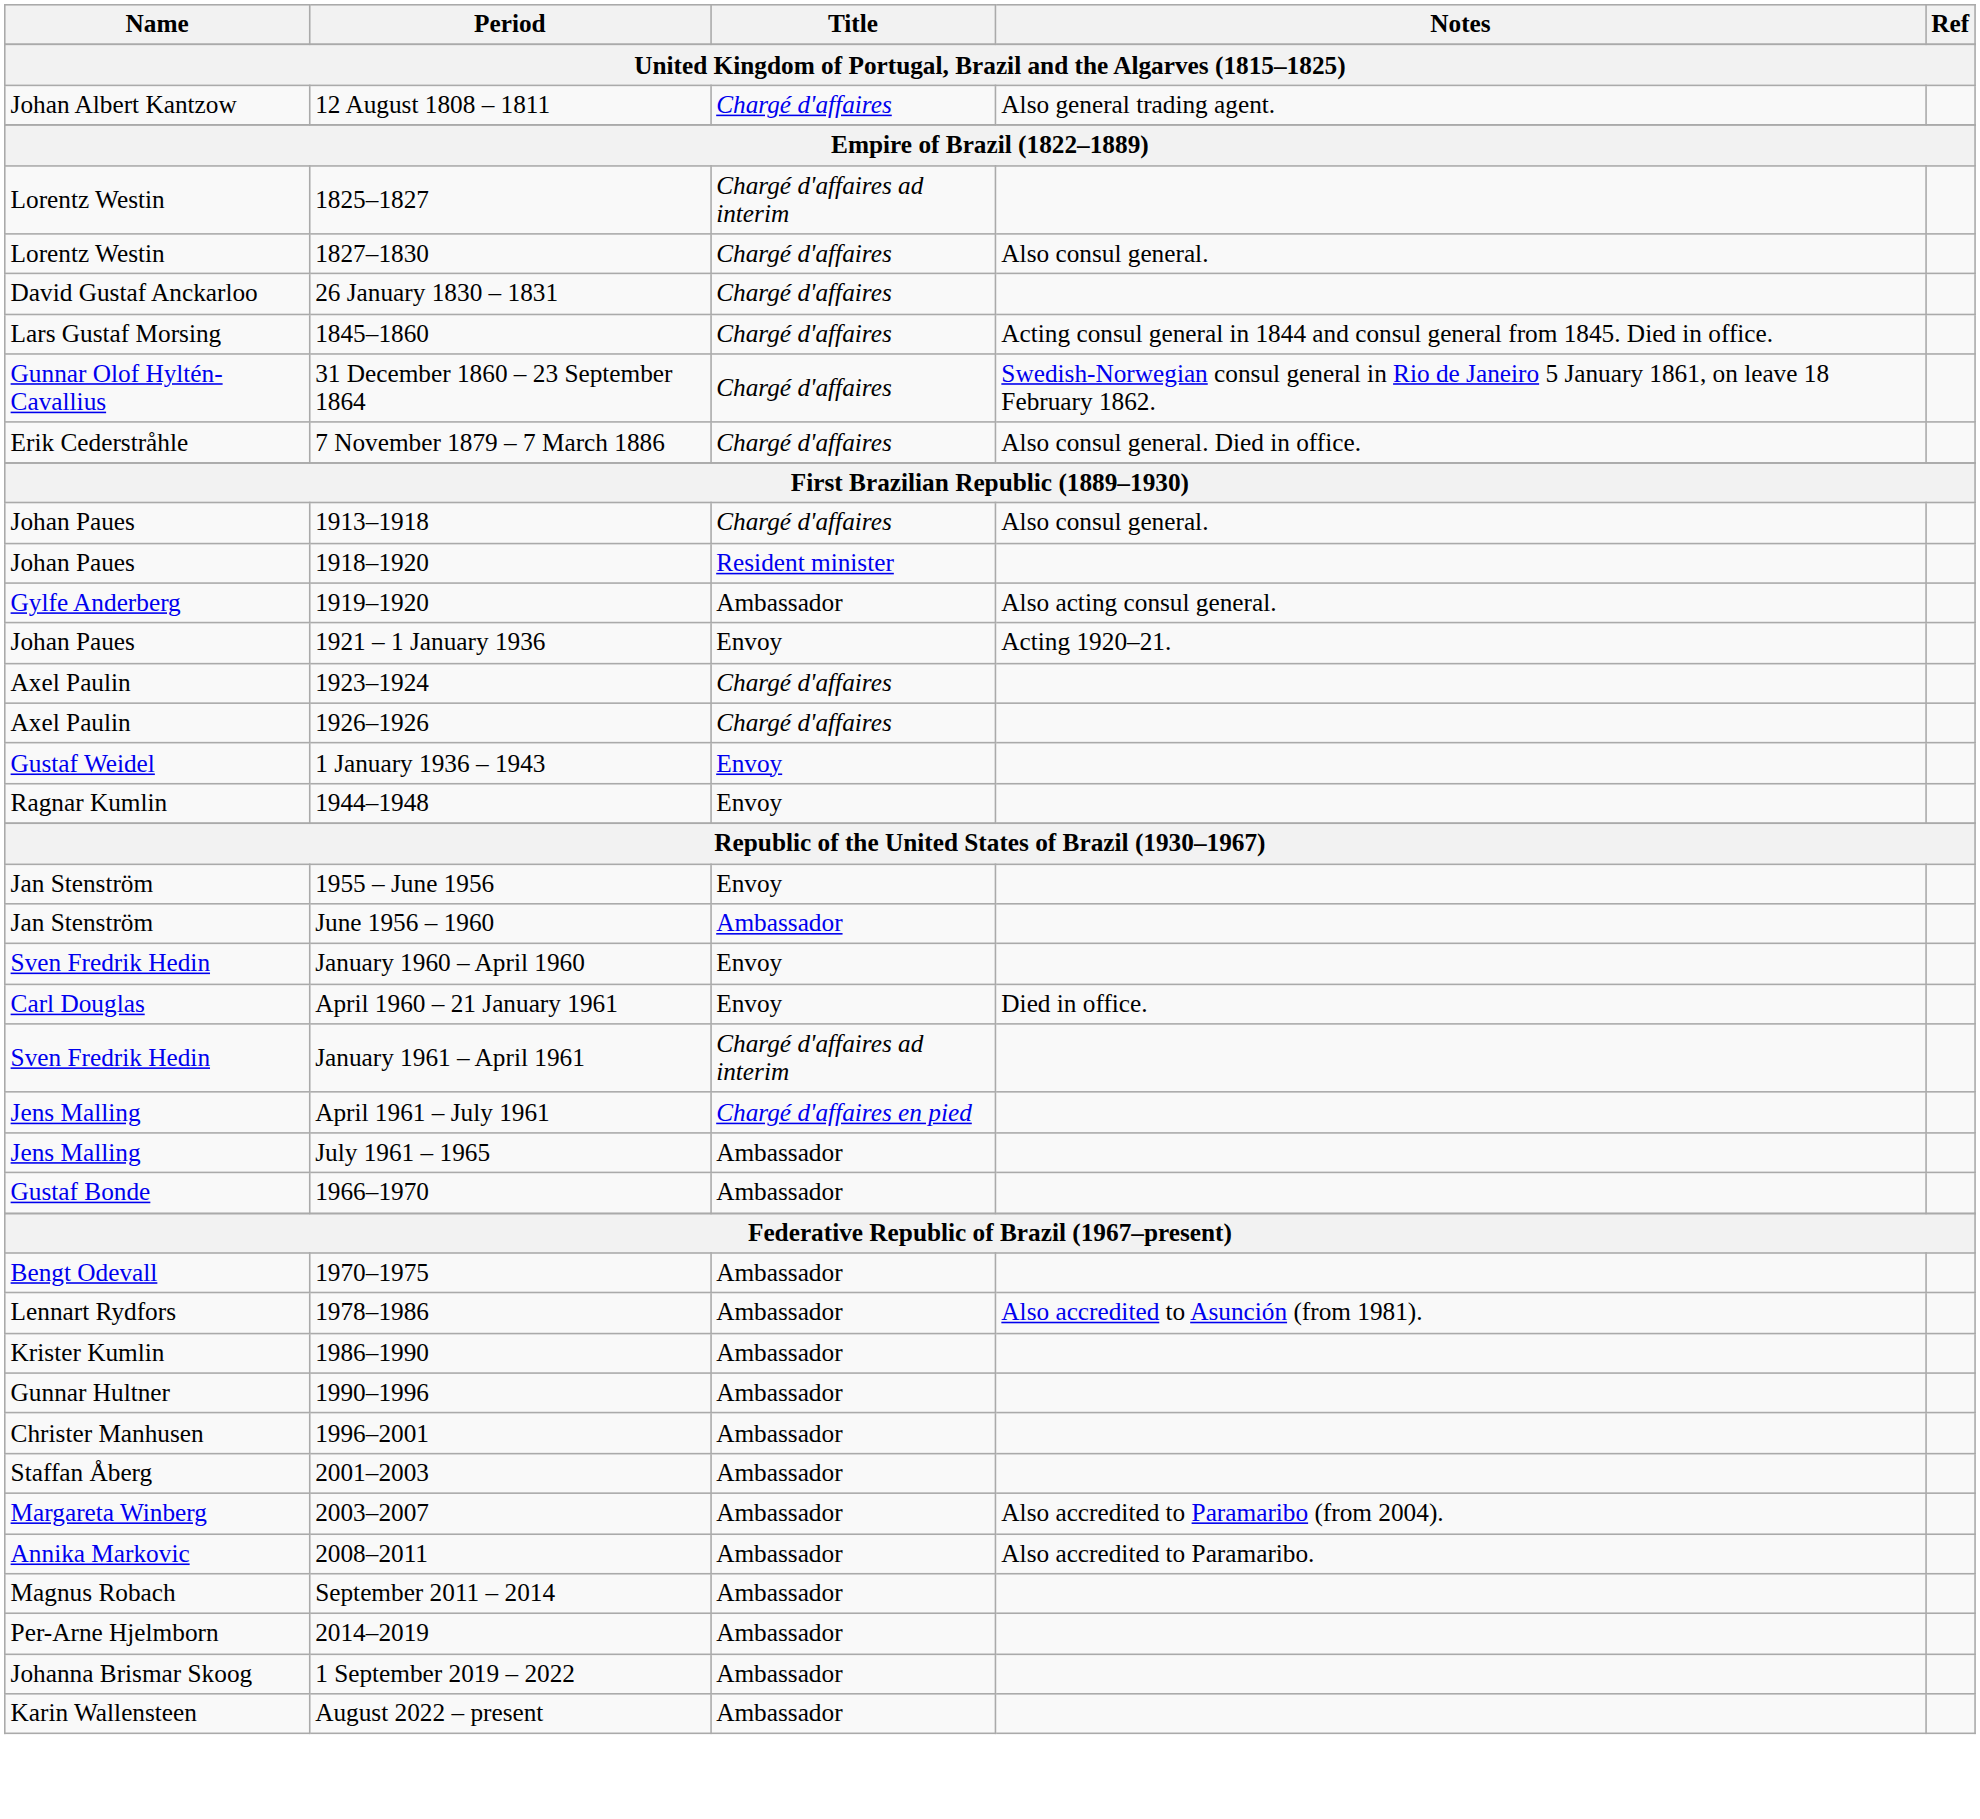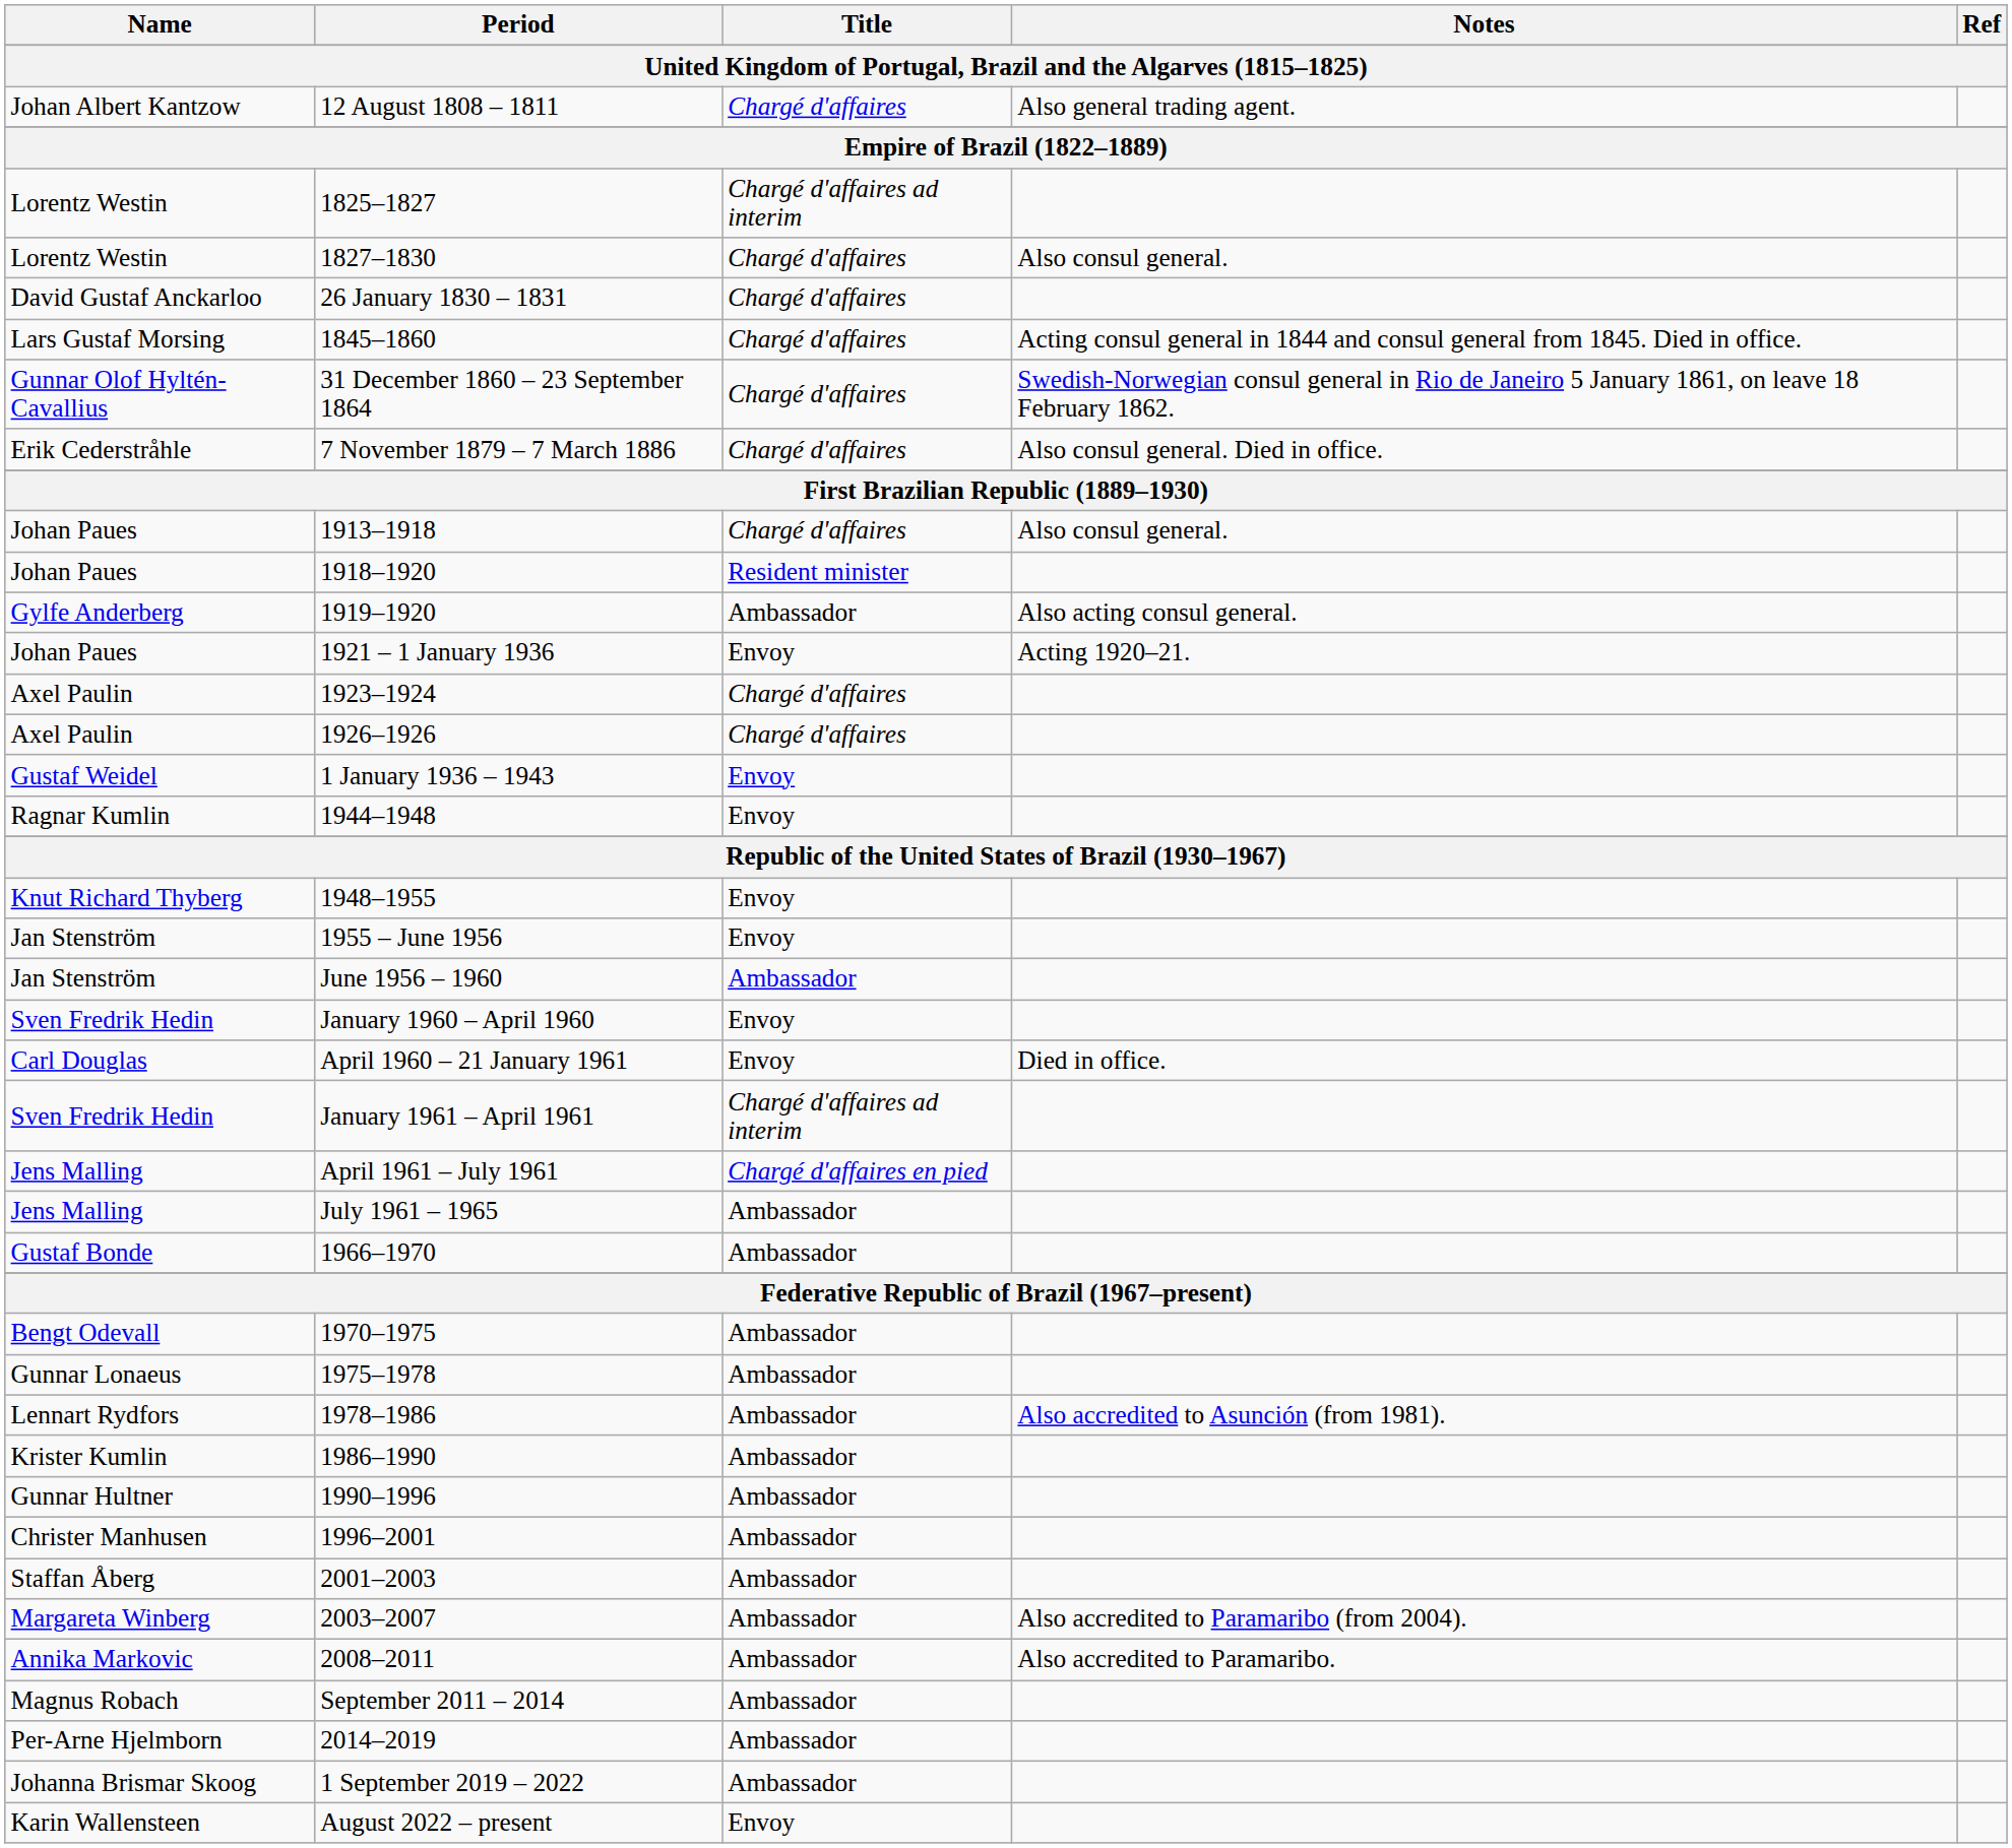+ row: Knut Richard Thyberg | 1948–1955 | Envoy
+ row: Gunnar Lonaeus | 1975–1978 | Ambassador
August 2022 – present | Title: Ambassador -> Envoy
